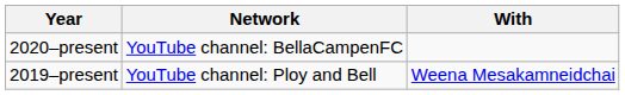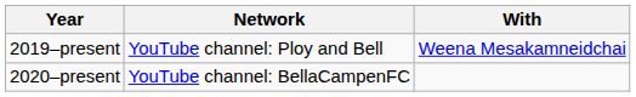rows swapped: 2019–present <-> 2020–present
